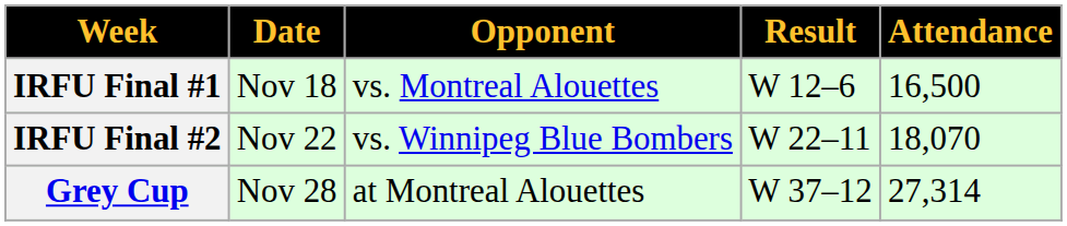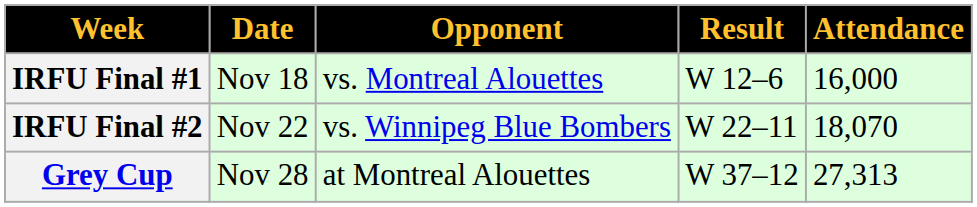IRFU Final #1 | Attendance: 16,500 -> 16,000
Grey Cup | Attendance: 27,314 -> 27,313
